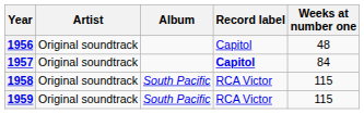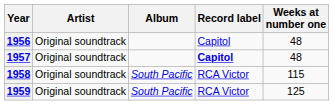1957 | Weeks at number one: 84 -> 48
1959 | Weeks at number one: 115 -> 125
